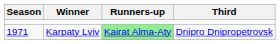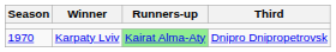Karpaty Lviv | Season: 1971 -> 1970
